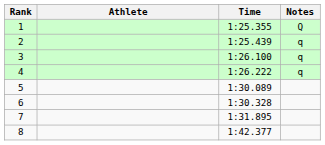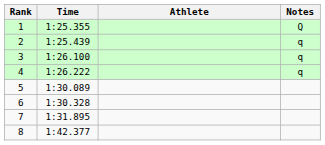columns swapped: Athlete <-> Time
